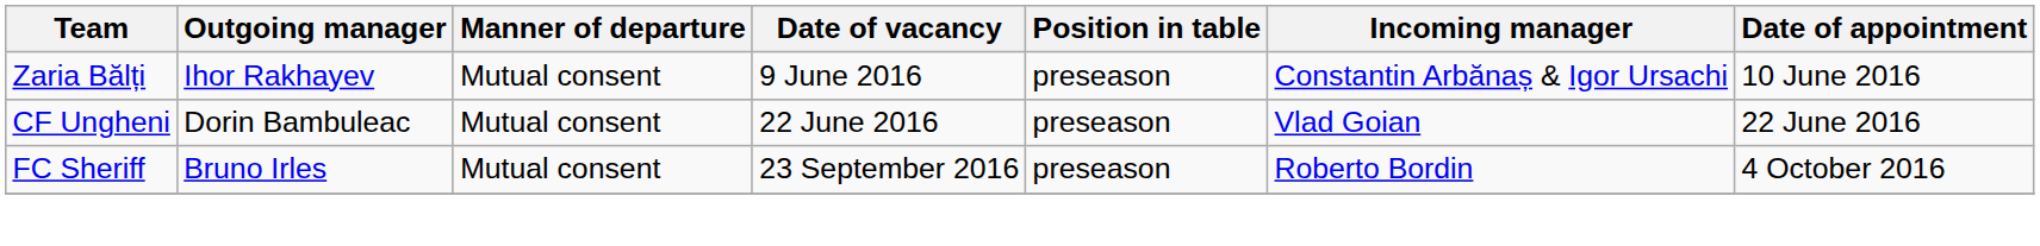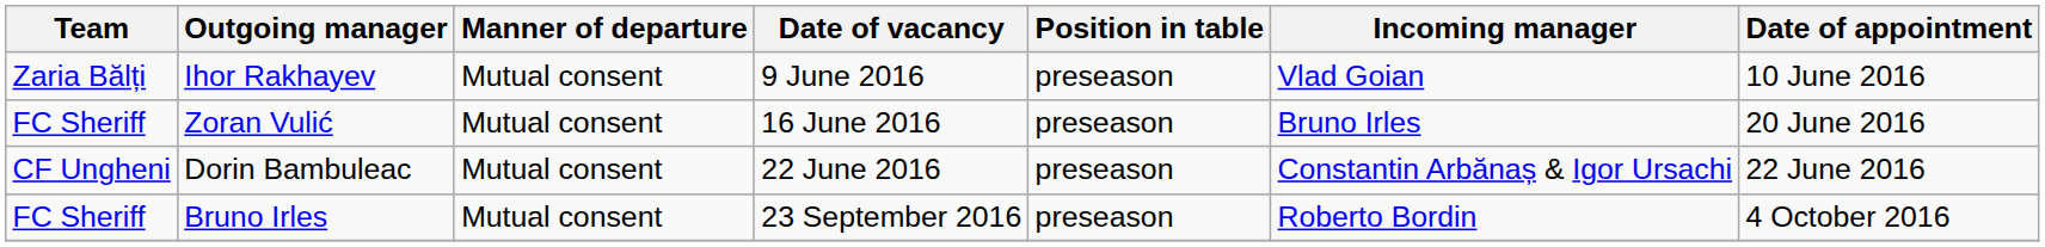Ihor Rakhayev | Incoming manager: Constantin Arbănaș & Igor Ursachi -> Vlad Goian
+ row: FC Sheriff | Zoran Vulić | Mutual consent | 16 June 2016 | preseason | Bruno Irles | 20 June 2016
Dorin Bambuleac | Incoming manager: Vlad Goian -> Constantin Arbănaș & Igor Ursachi
